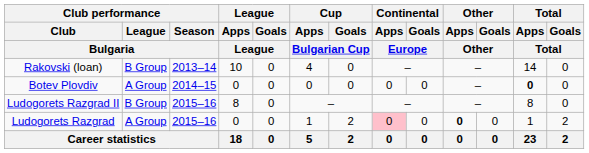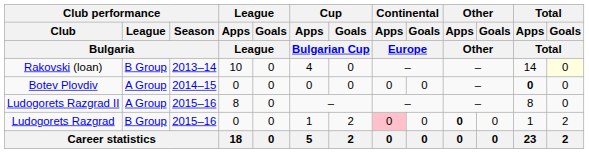Rakovski (loan) | Total / Goals / Total: no background -> lightyellow background
Ludogorets Razgrad II | Club performance / League / Bulgaria: B Group -> A Group
Ludogorets Razgrad | Club performance / League / Bulgaria: A Group -> B Group
